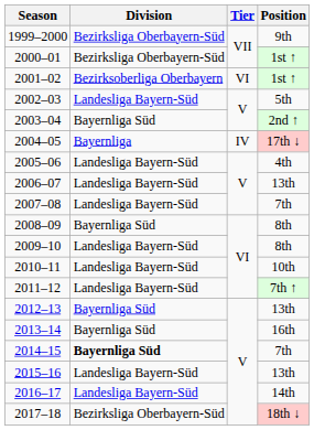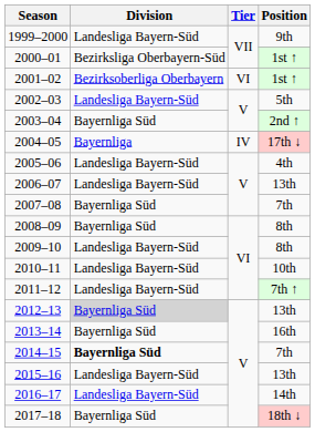1999–2000 | Division: Bezirksliga Oberbayern-Süd -> Landesliga Bayern-Süd
2007–08 | Division: Landesliga Bayern-Süd -> Bayernliga Süd
2012–13 | Division: no background -> lightgrey background
2017–18 | Division: Bezirksliga Oberbayern-Süd -> Bayernliga Süd
